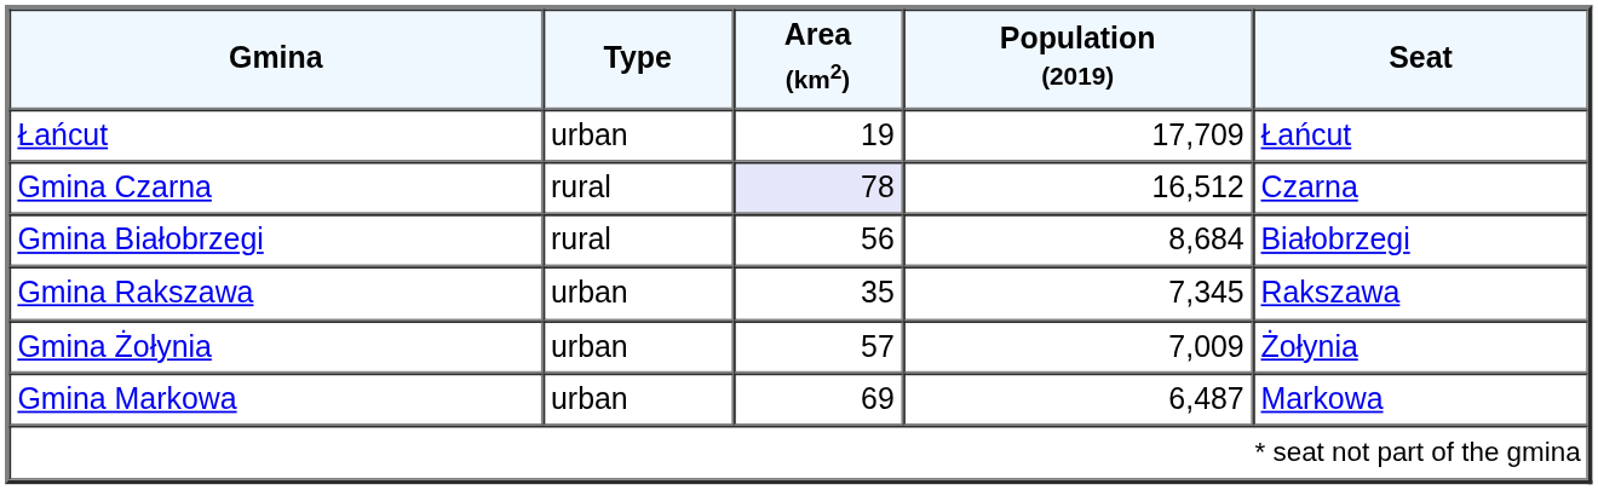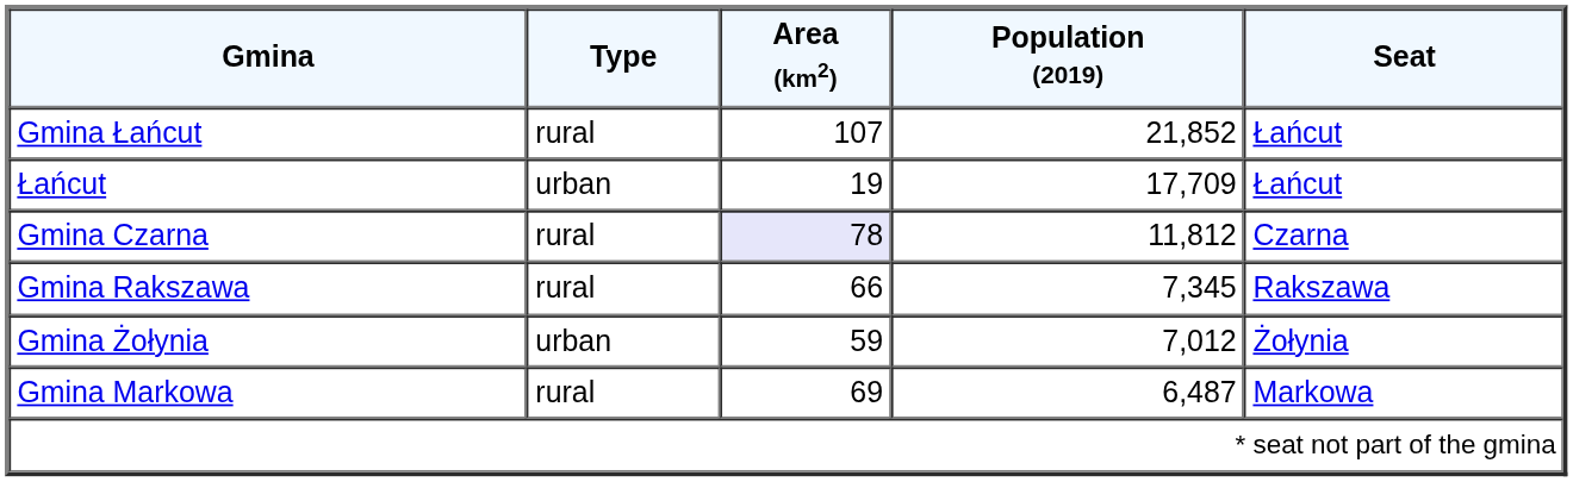+ row: Gmina Łańcut | rural | 107 | 21,852 | Łańcut
Gmina Czarna | Population (2019): 16,512 -> 11,812
- row: Gmina Białobrzegi | rural | 56 | 8,684 | Białobrzegi
Gmina Rakszawa | Type: urban -> rural
Gmina Rakszawa | Area (km2): 35 -> 66
Gmina Żołynia | Area (km2): 57 -> 59
Gmina Żołynia | Population (2019): 7,009 -> 7,012
Gmina Markowa | Type: urban -> rural
